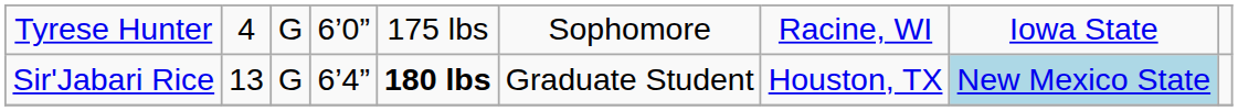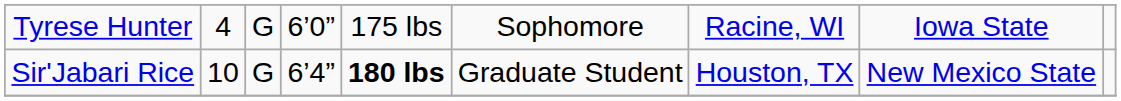Sir'Jabari Rice | column 2: 13 -> 10
Sir'Jabari Rice | column 8: lightblue background -> no background
